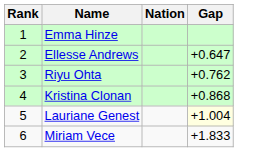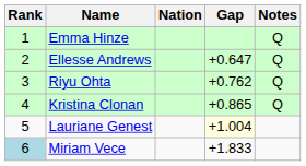+ column: Notes | Q | Q | Q | Q
Kristina Clonan | Gap: +0.868 -> +0.865
Miriam Vece | Rank: no background -> lightblue background
